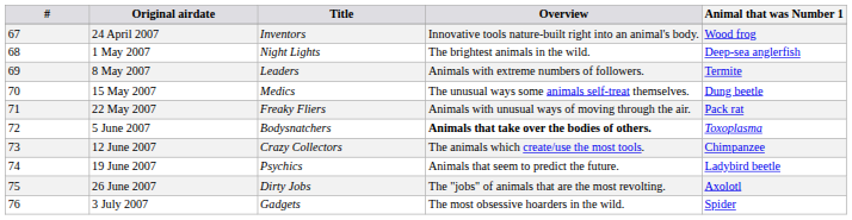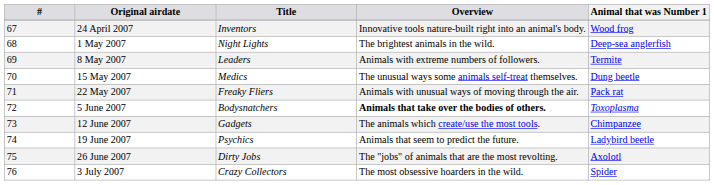12 June 2007 | Title: Crazy Collectors -> Gadgets
3 July 2007 | Title: Gadgets -> Crazy Collectors
